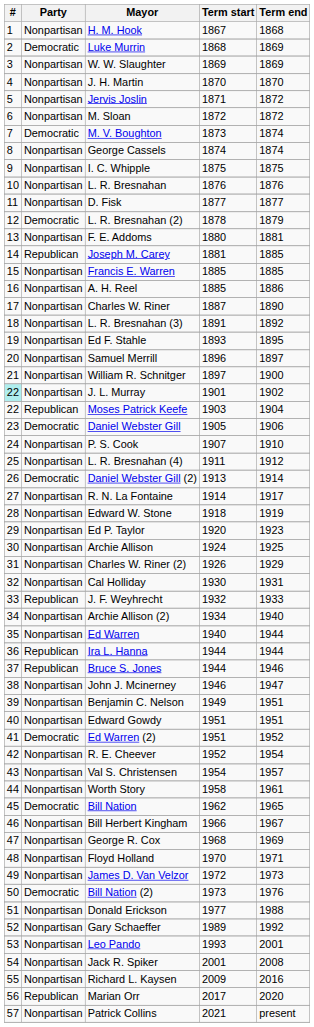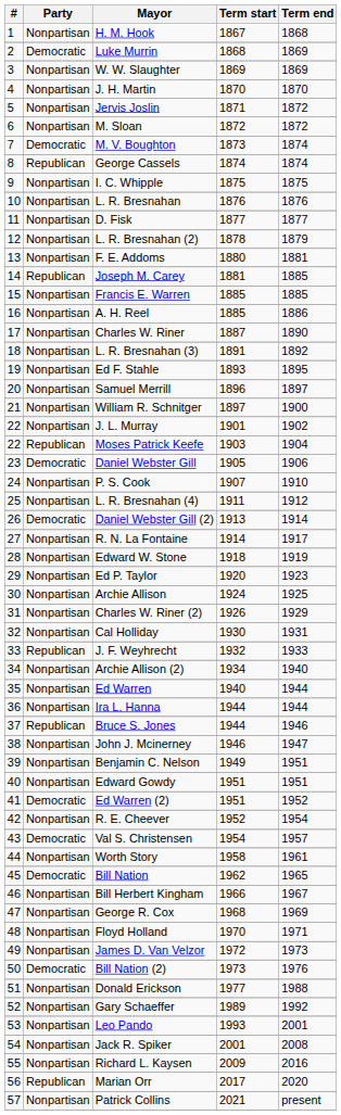George Cassels | Party: Nonpartisan -> Republican
L. R. Bresnahan (2) | Party: Democratic -> Nonpartisan
J. L. Murray | #: paleturquoise background -> no background
Ira L. Hanna | Party: Republican -> Nonpartisan
Val S. Christensen | Party: Nonpartisan -> Democratic
